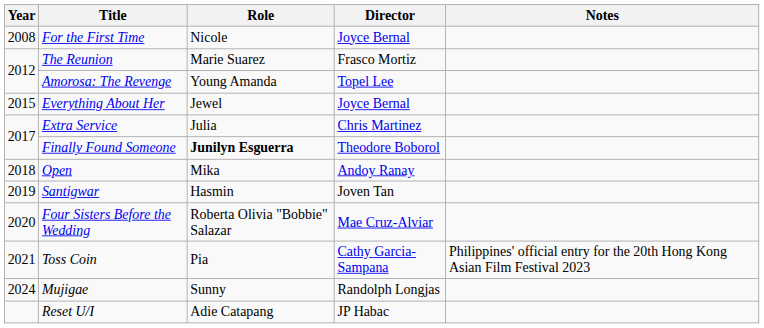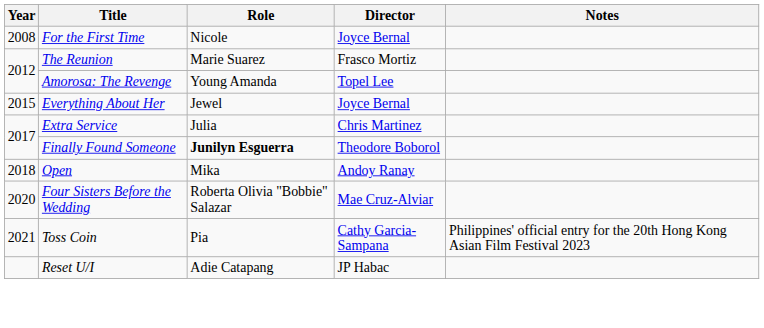- row: 2019 | Santigwar | Hasmin | Joven Tan
- row: 2024 | Mujigae | Sunny | Randolph Longjas
